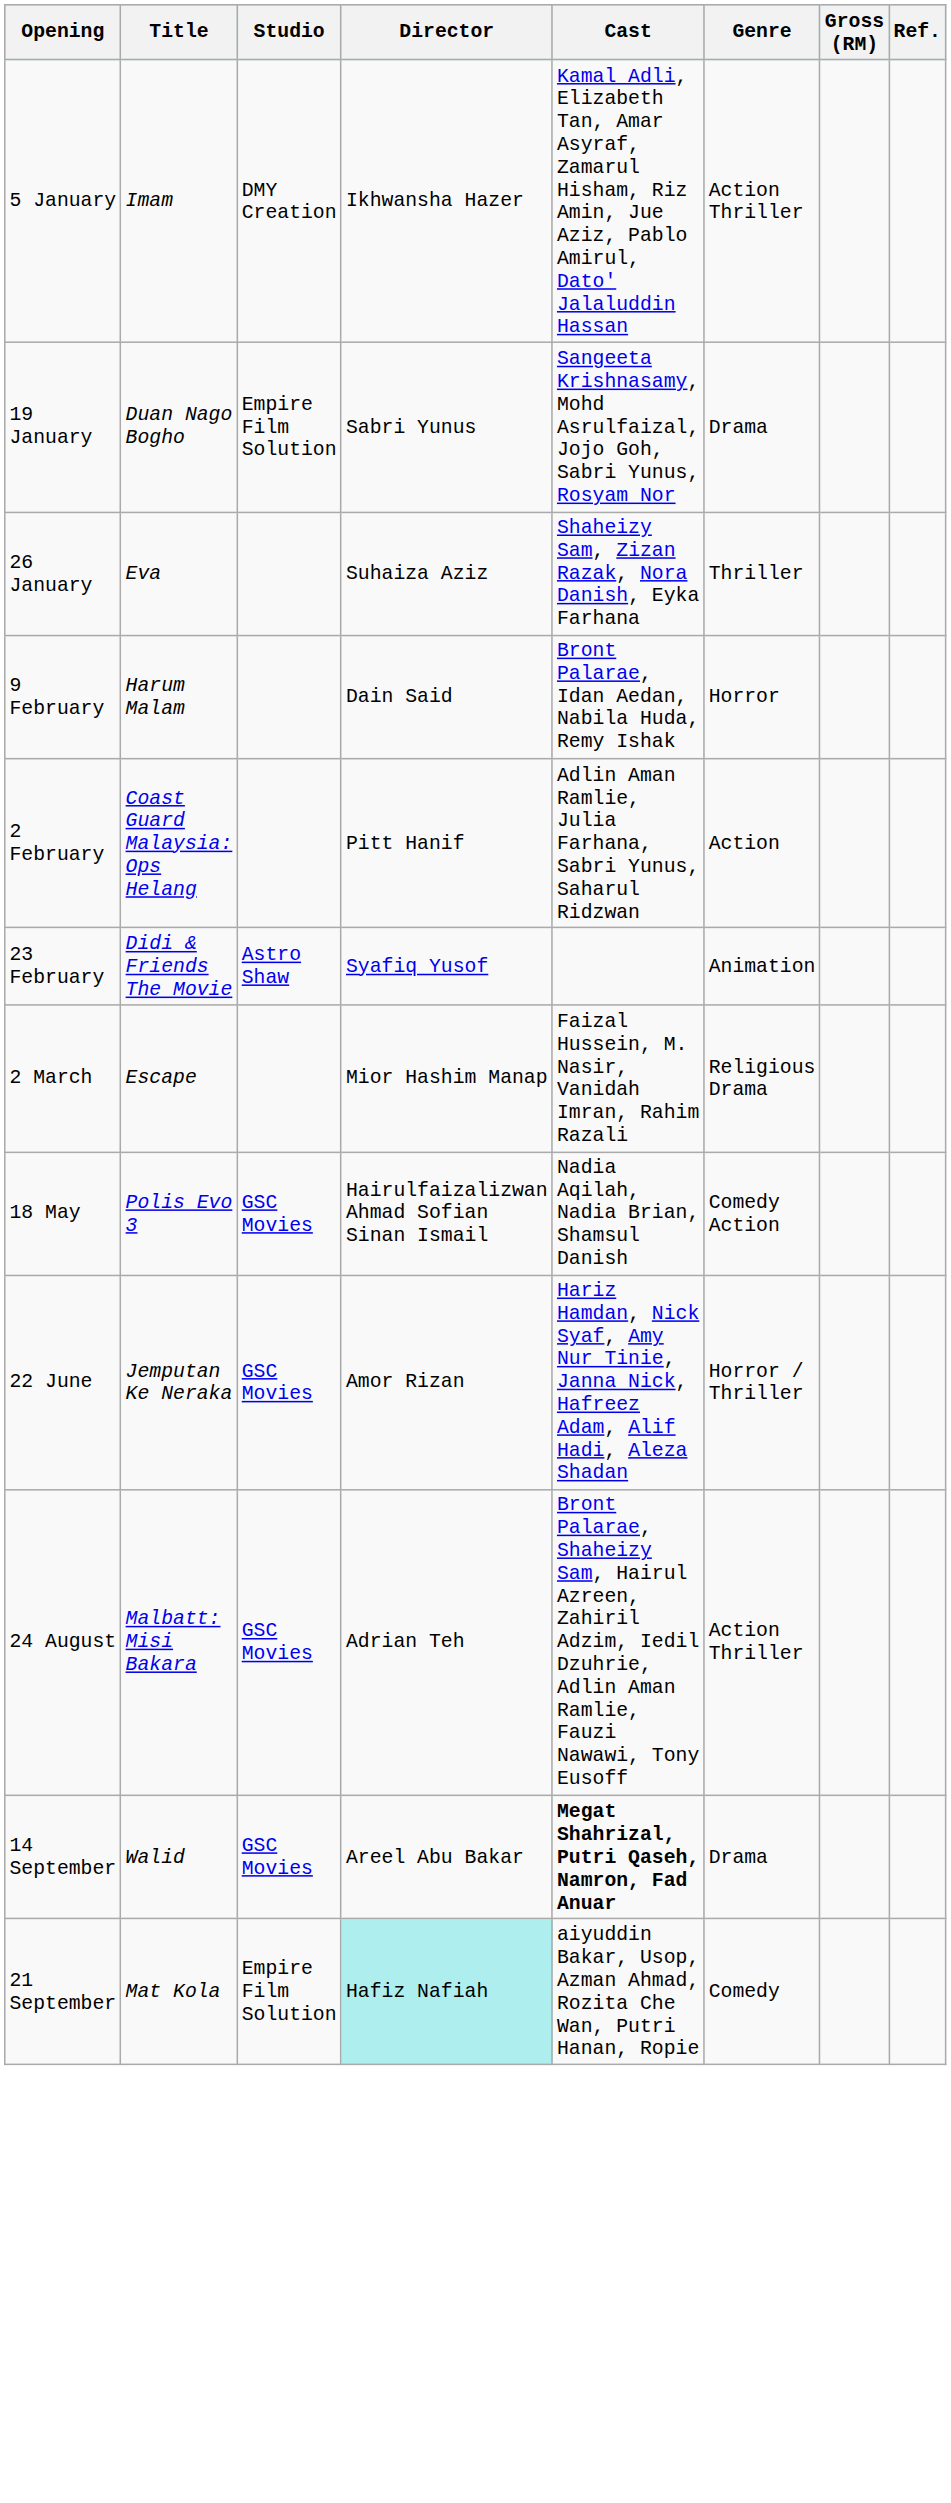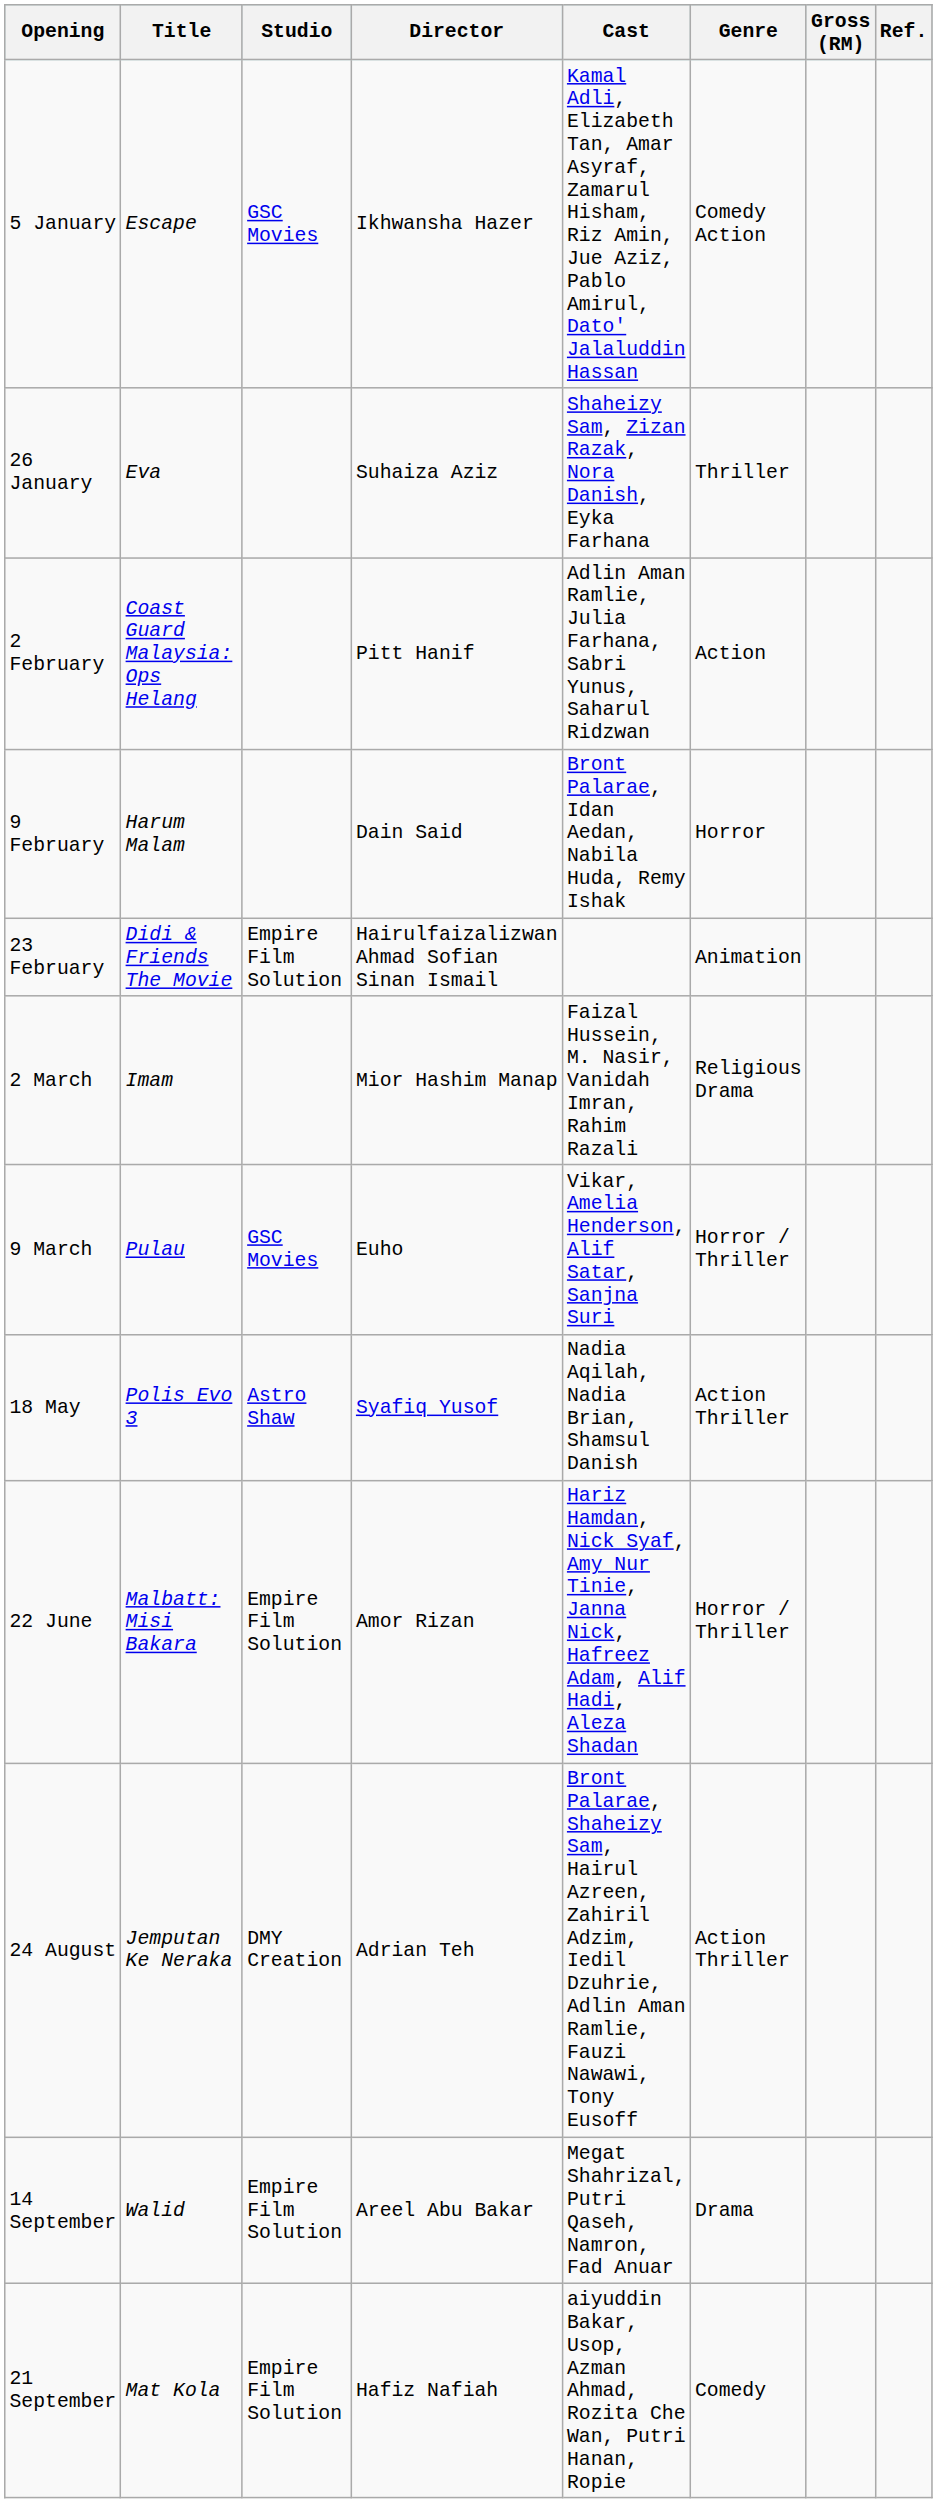5 January | Title: Imam -> Escape
5 January | Studio: DMY Creation -> GSC Movies
5 January | Genre: Action Thriller -> Comedy Action
- row: 19 January | Duan Nago Bogho | Empire Film Solution | Sabri Yunus | Sangeeta Krishnasamy, Mohd Asrulfaizal, Jojo Goh, Sabri Yunus, Rosyam Nor | Drama
rows swapped: 2 February <-> 9 February
23 February | Studio: Astro Shaw -> Empire Film Solution
23 February | Director: Syafiq Yusof -> Hairulfaizalizwan Ahmad Sofian Sinan Ismail
2 March | Title: Escape -> Imam
+ row: 9 March | Pulau | GSC Movies | Euho | Vikar, Amelia Henderson, Alif Satar, Sanjna Suri | Horror / Thriller
18 May | Studio: GSC Movies -> Astro Shaw
18 May | Director: Hairulfaizalizwan Ahmad Sofian Sinan Ismail -> Syafiq Yusof
18 May | Genre: Comedy Action -> Action Thriller
22 June | Title: Jemputan Ke Neraka -> Malbatt: Misi Bakara
22 June | Studio: GSC Movies -> Empire Film Solution
24 August | Title: Malbatt: Misi Bakara -> Jemputan Ke Neraka
24 August | Studio: GSC Movies -> DMY Creation
14 September | Studio: GSC Movies -> Empire Film Solution
14 September | Cast: bold -> normal
21 September | Director: paleturquoise background -> no background
